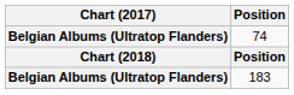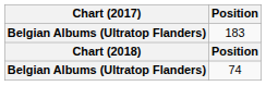rows swapped: 74 <-> 183
